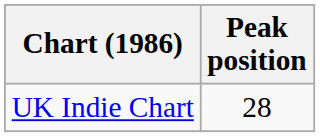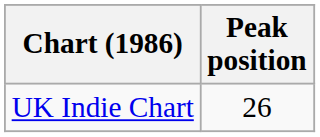UK Indie Chart | Peak position: 28 -> 26
